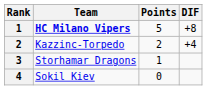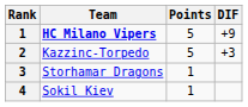HC Milano Vipers | DIF: +8 -> +9
Kazzinc-Torpedo | Points: 2 -> 5
Kazzinc-Torpedo | DIF: +4 -> +3
Sokil Kiev | Points: 0 -> 1
